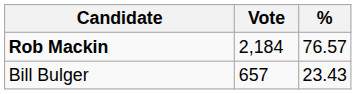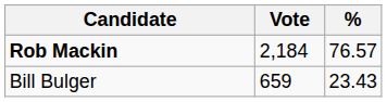Bill Bulger | Vote: 657 -> 659
